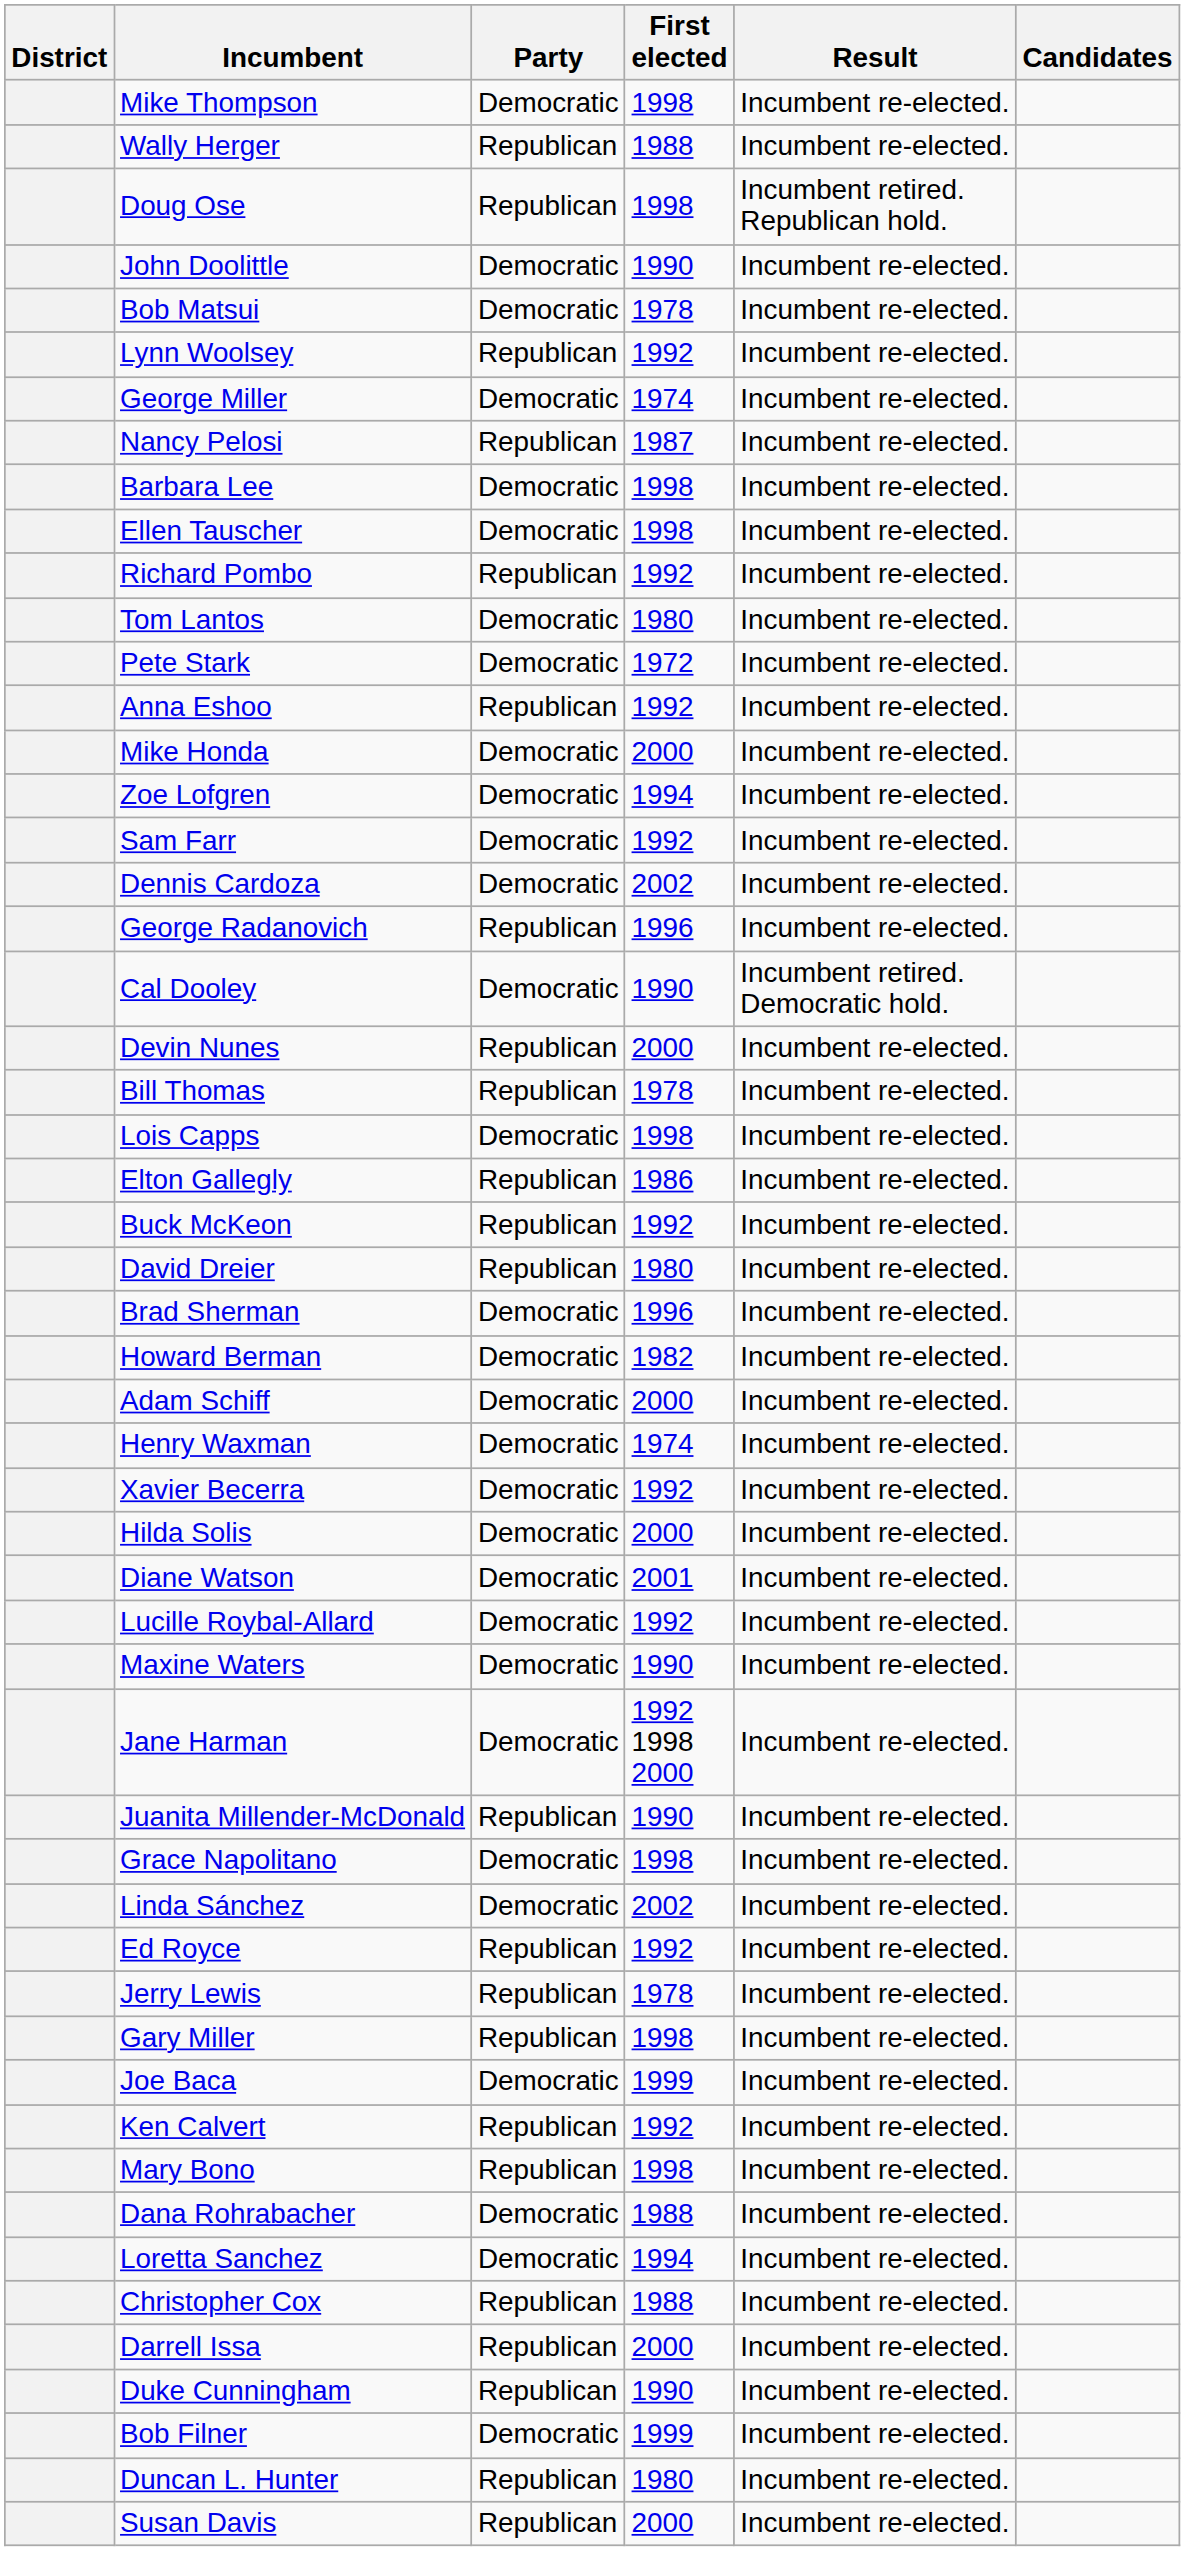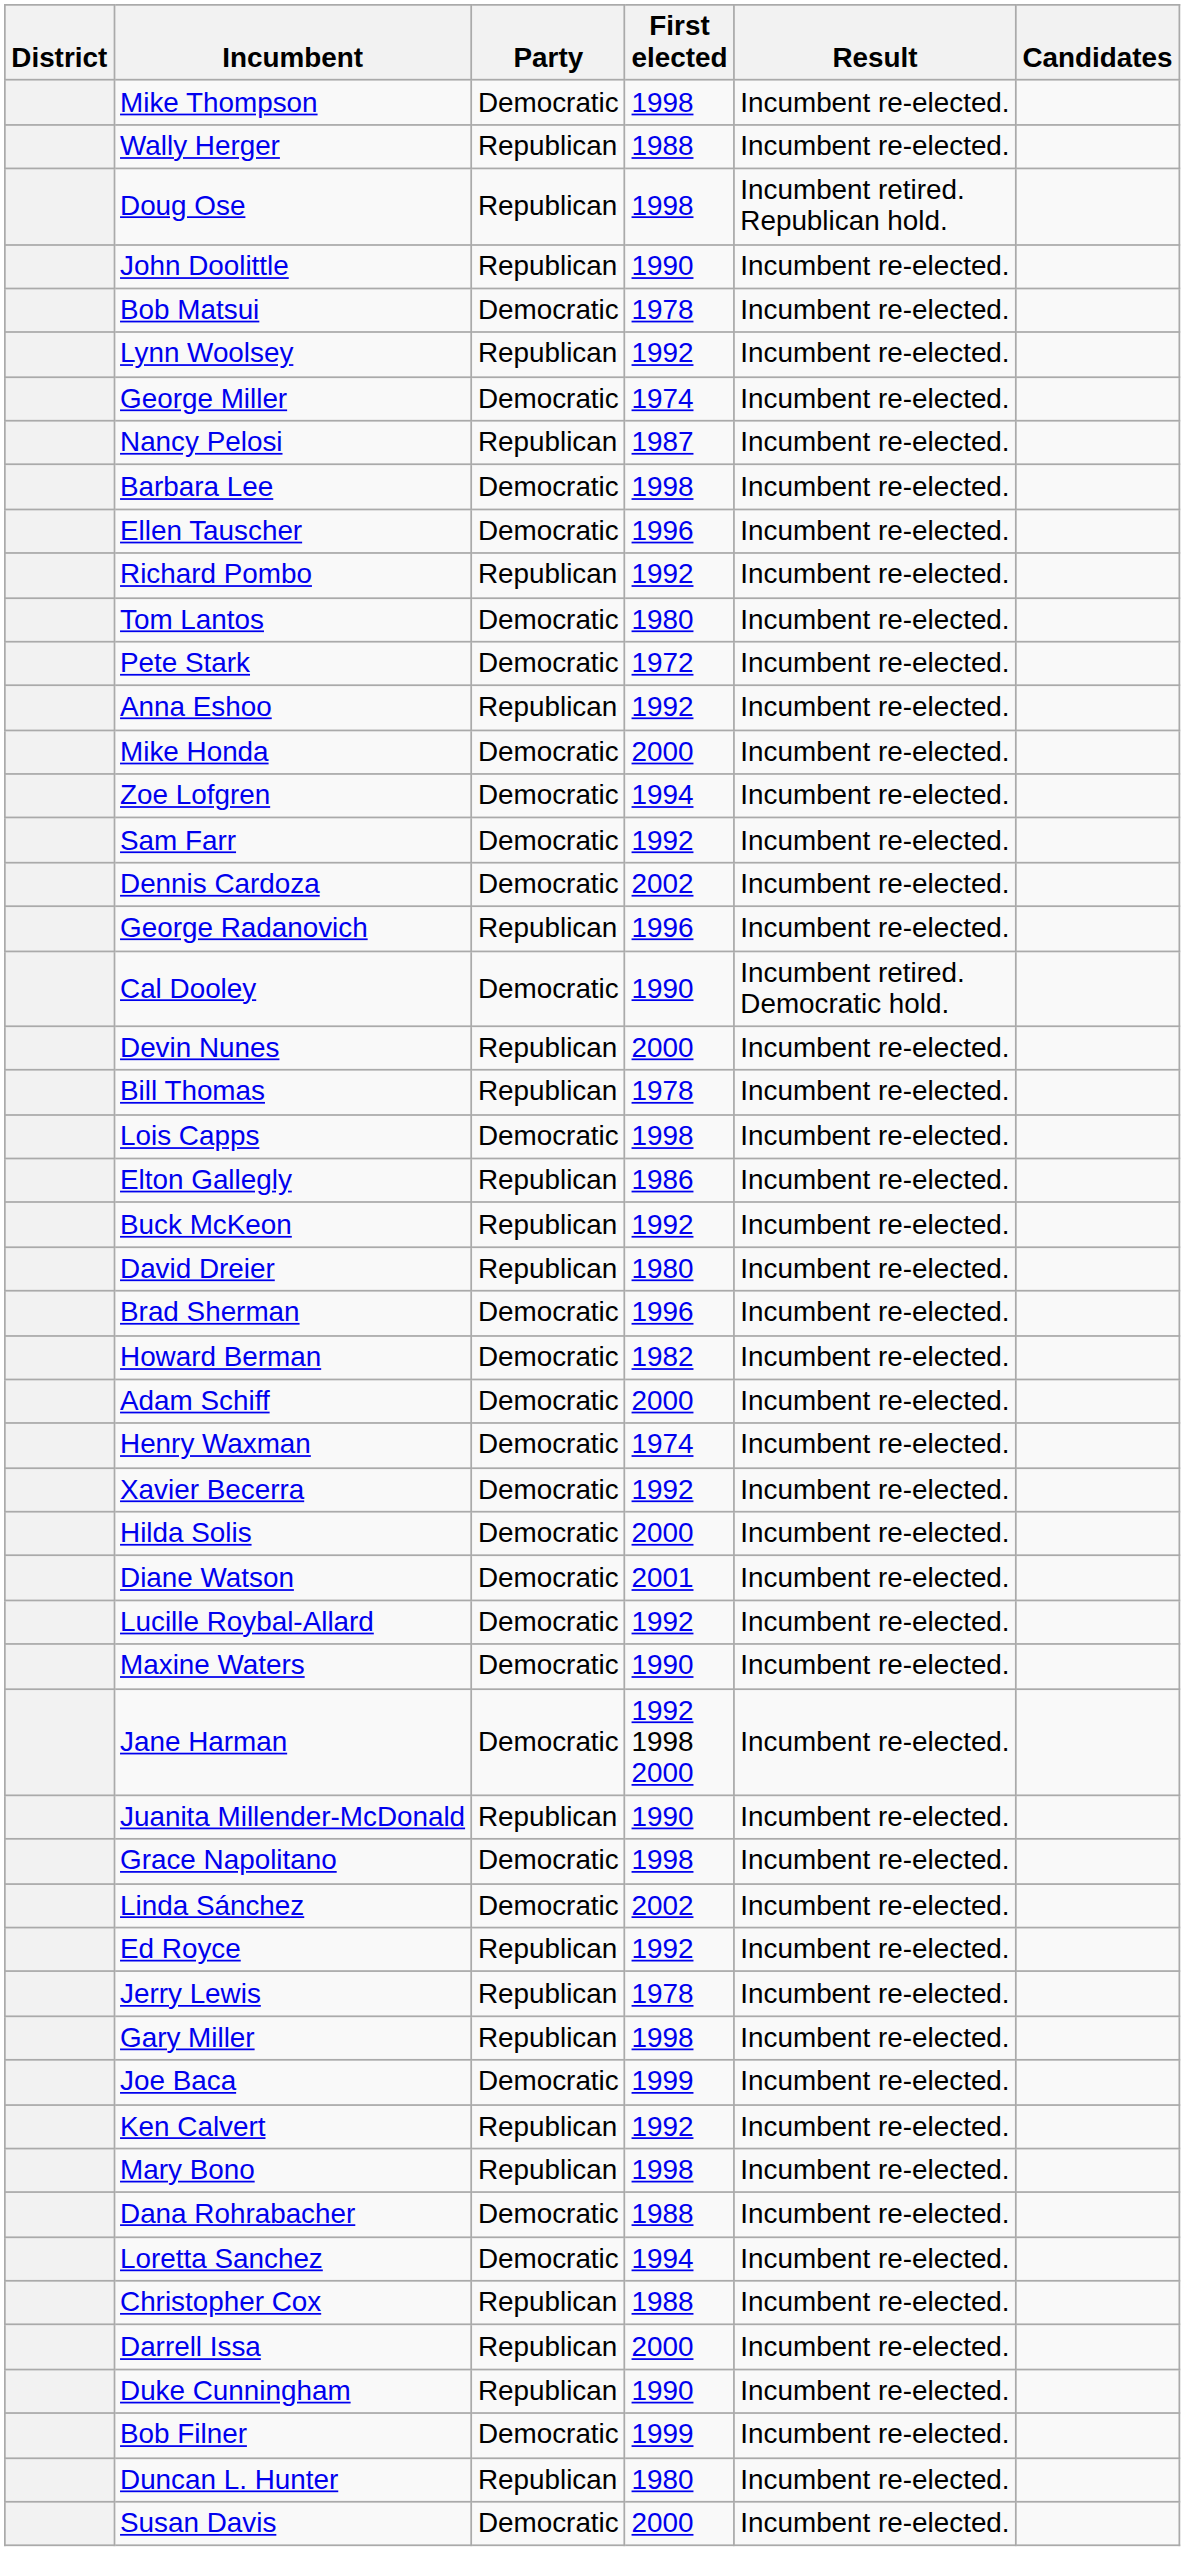John Doolittle | Party: Democratic -> Republican
Ellen Tauscher | First elected: 1998 -> 1996
Susan Davis | Party: Republican -> Democratic
